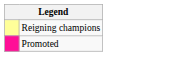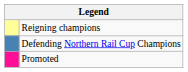+ row: Defending Northern Rail Cup Champions
